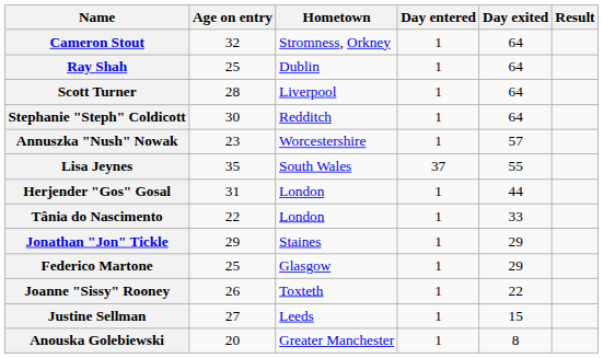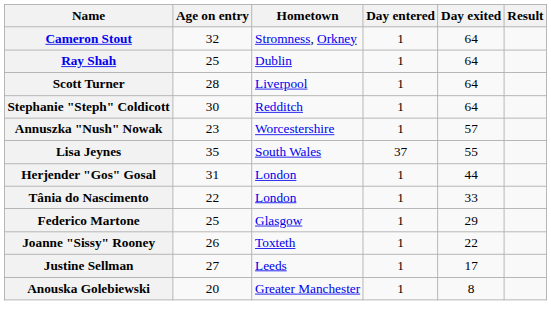- row: Jonathan "Jon" Tickle | 29 | Staines | 1 | 29
Justine Sellman | Day exited: 15 -> 17
